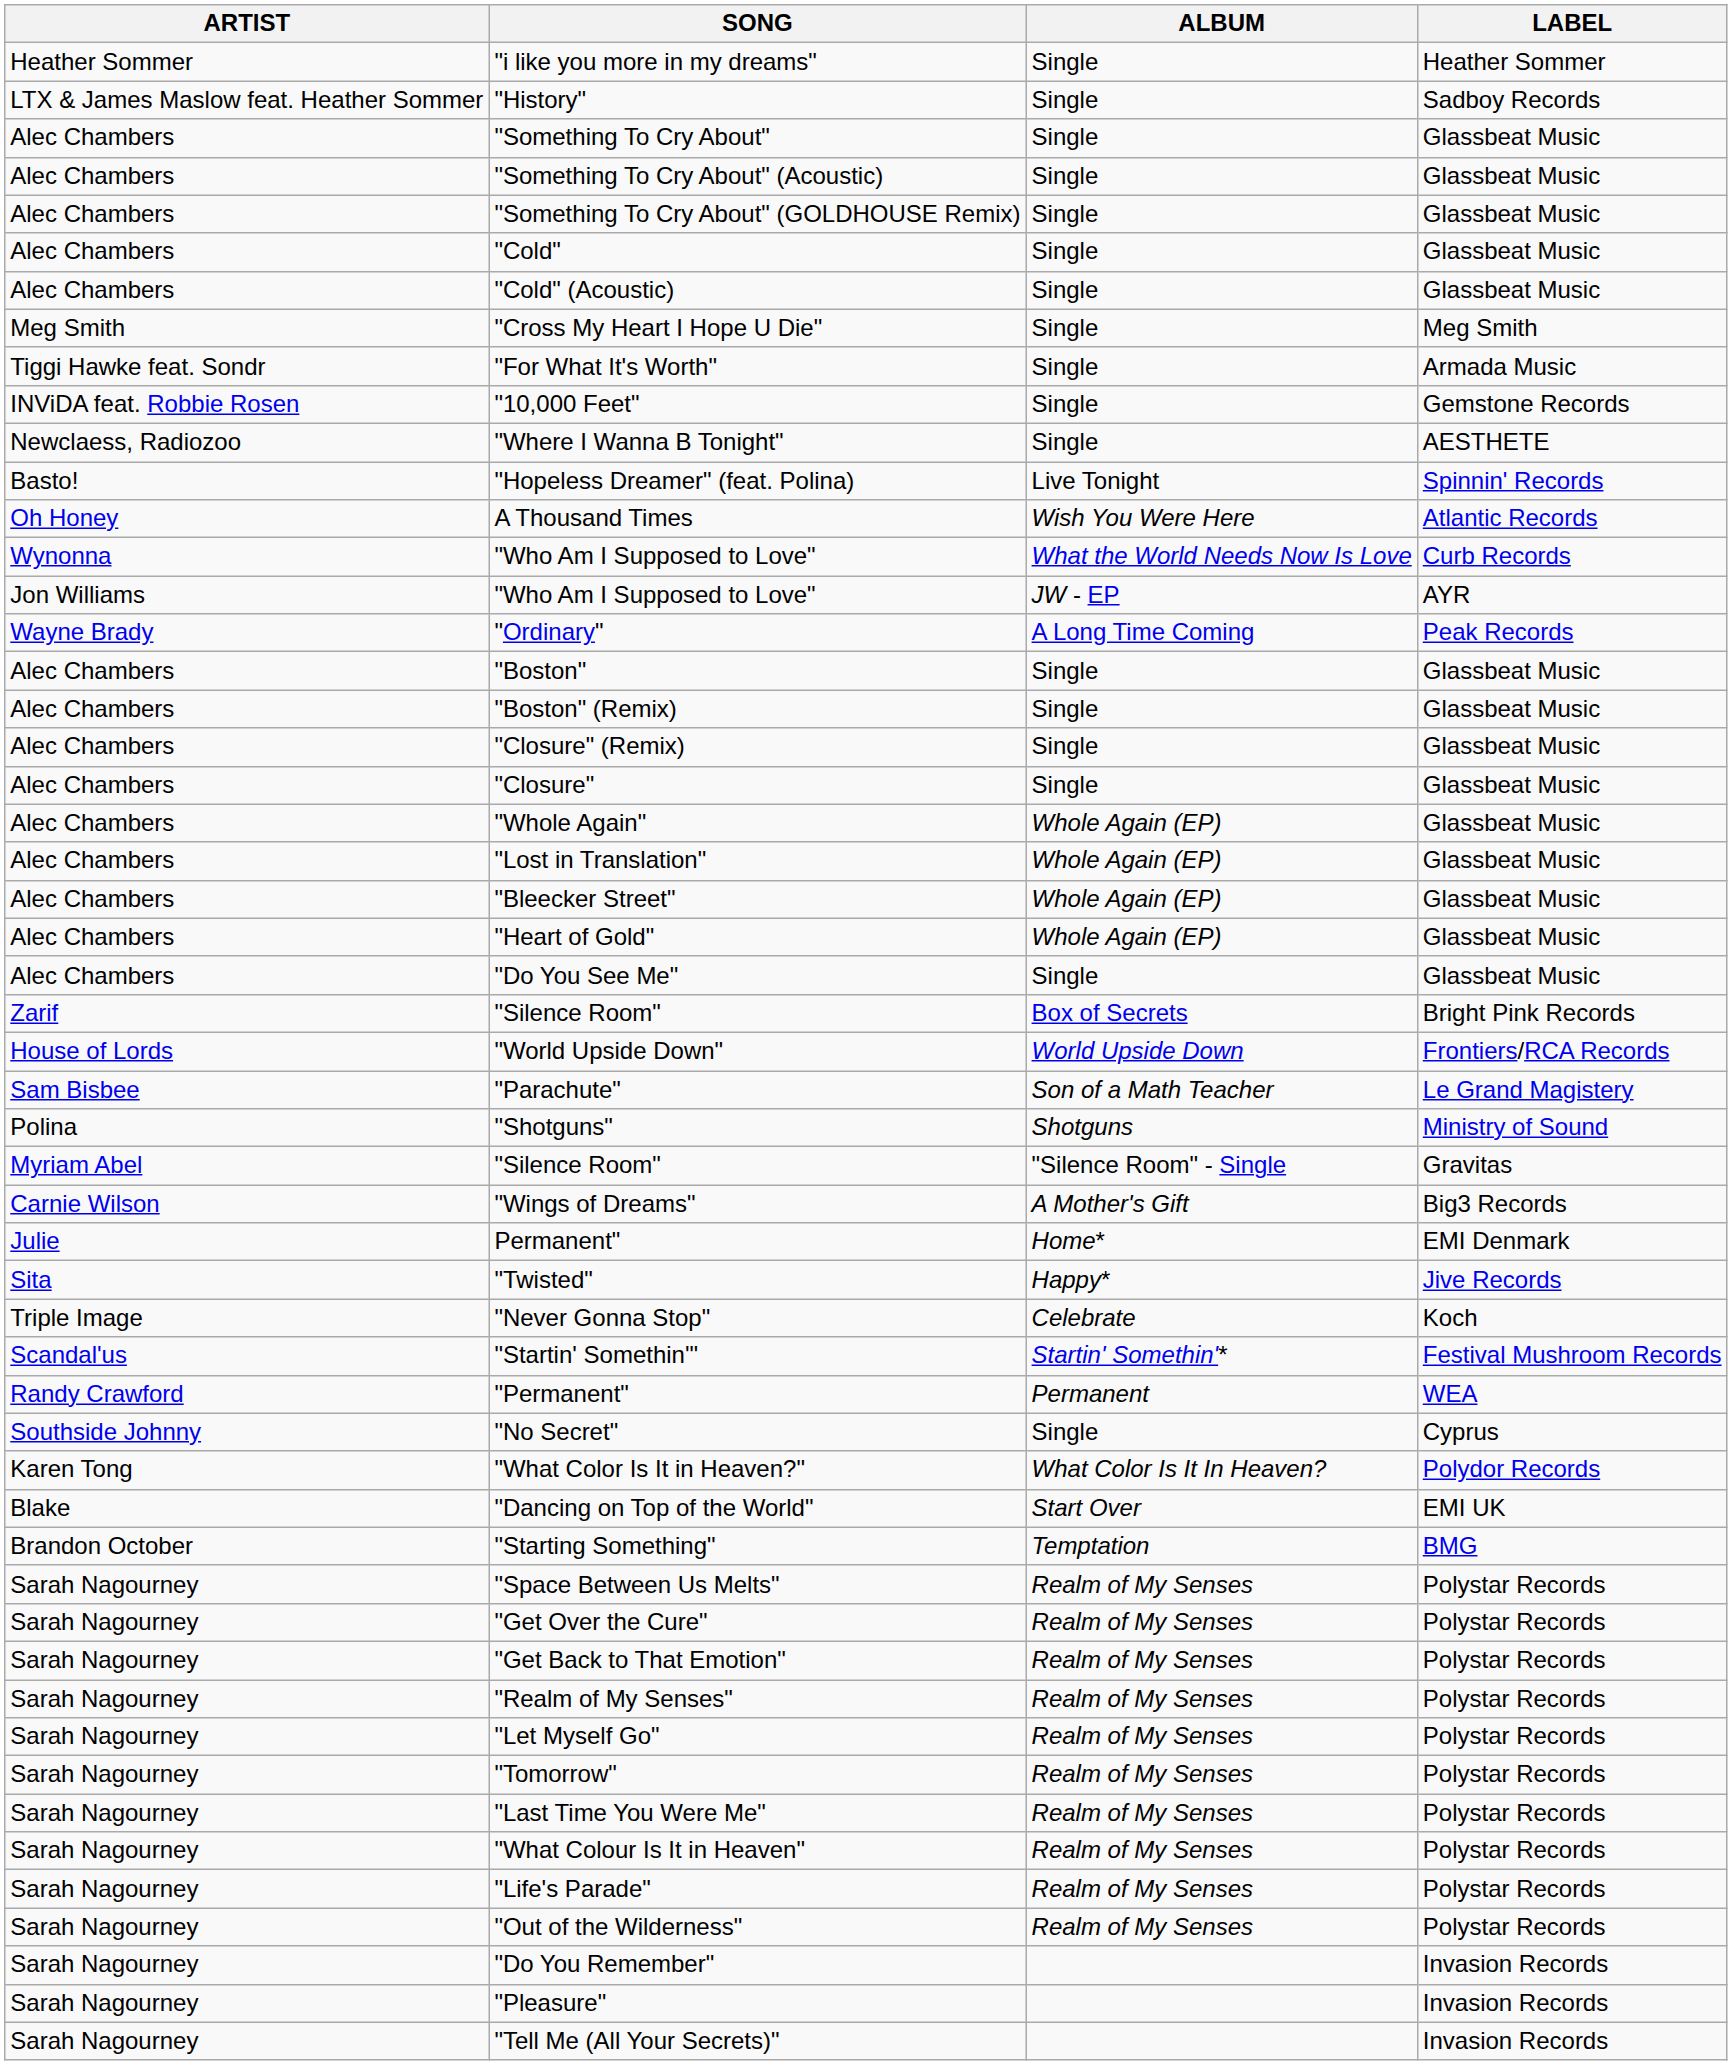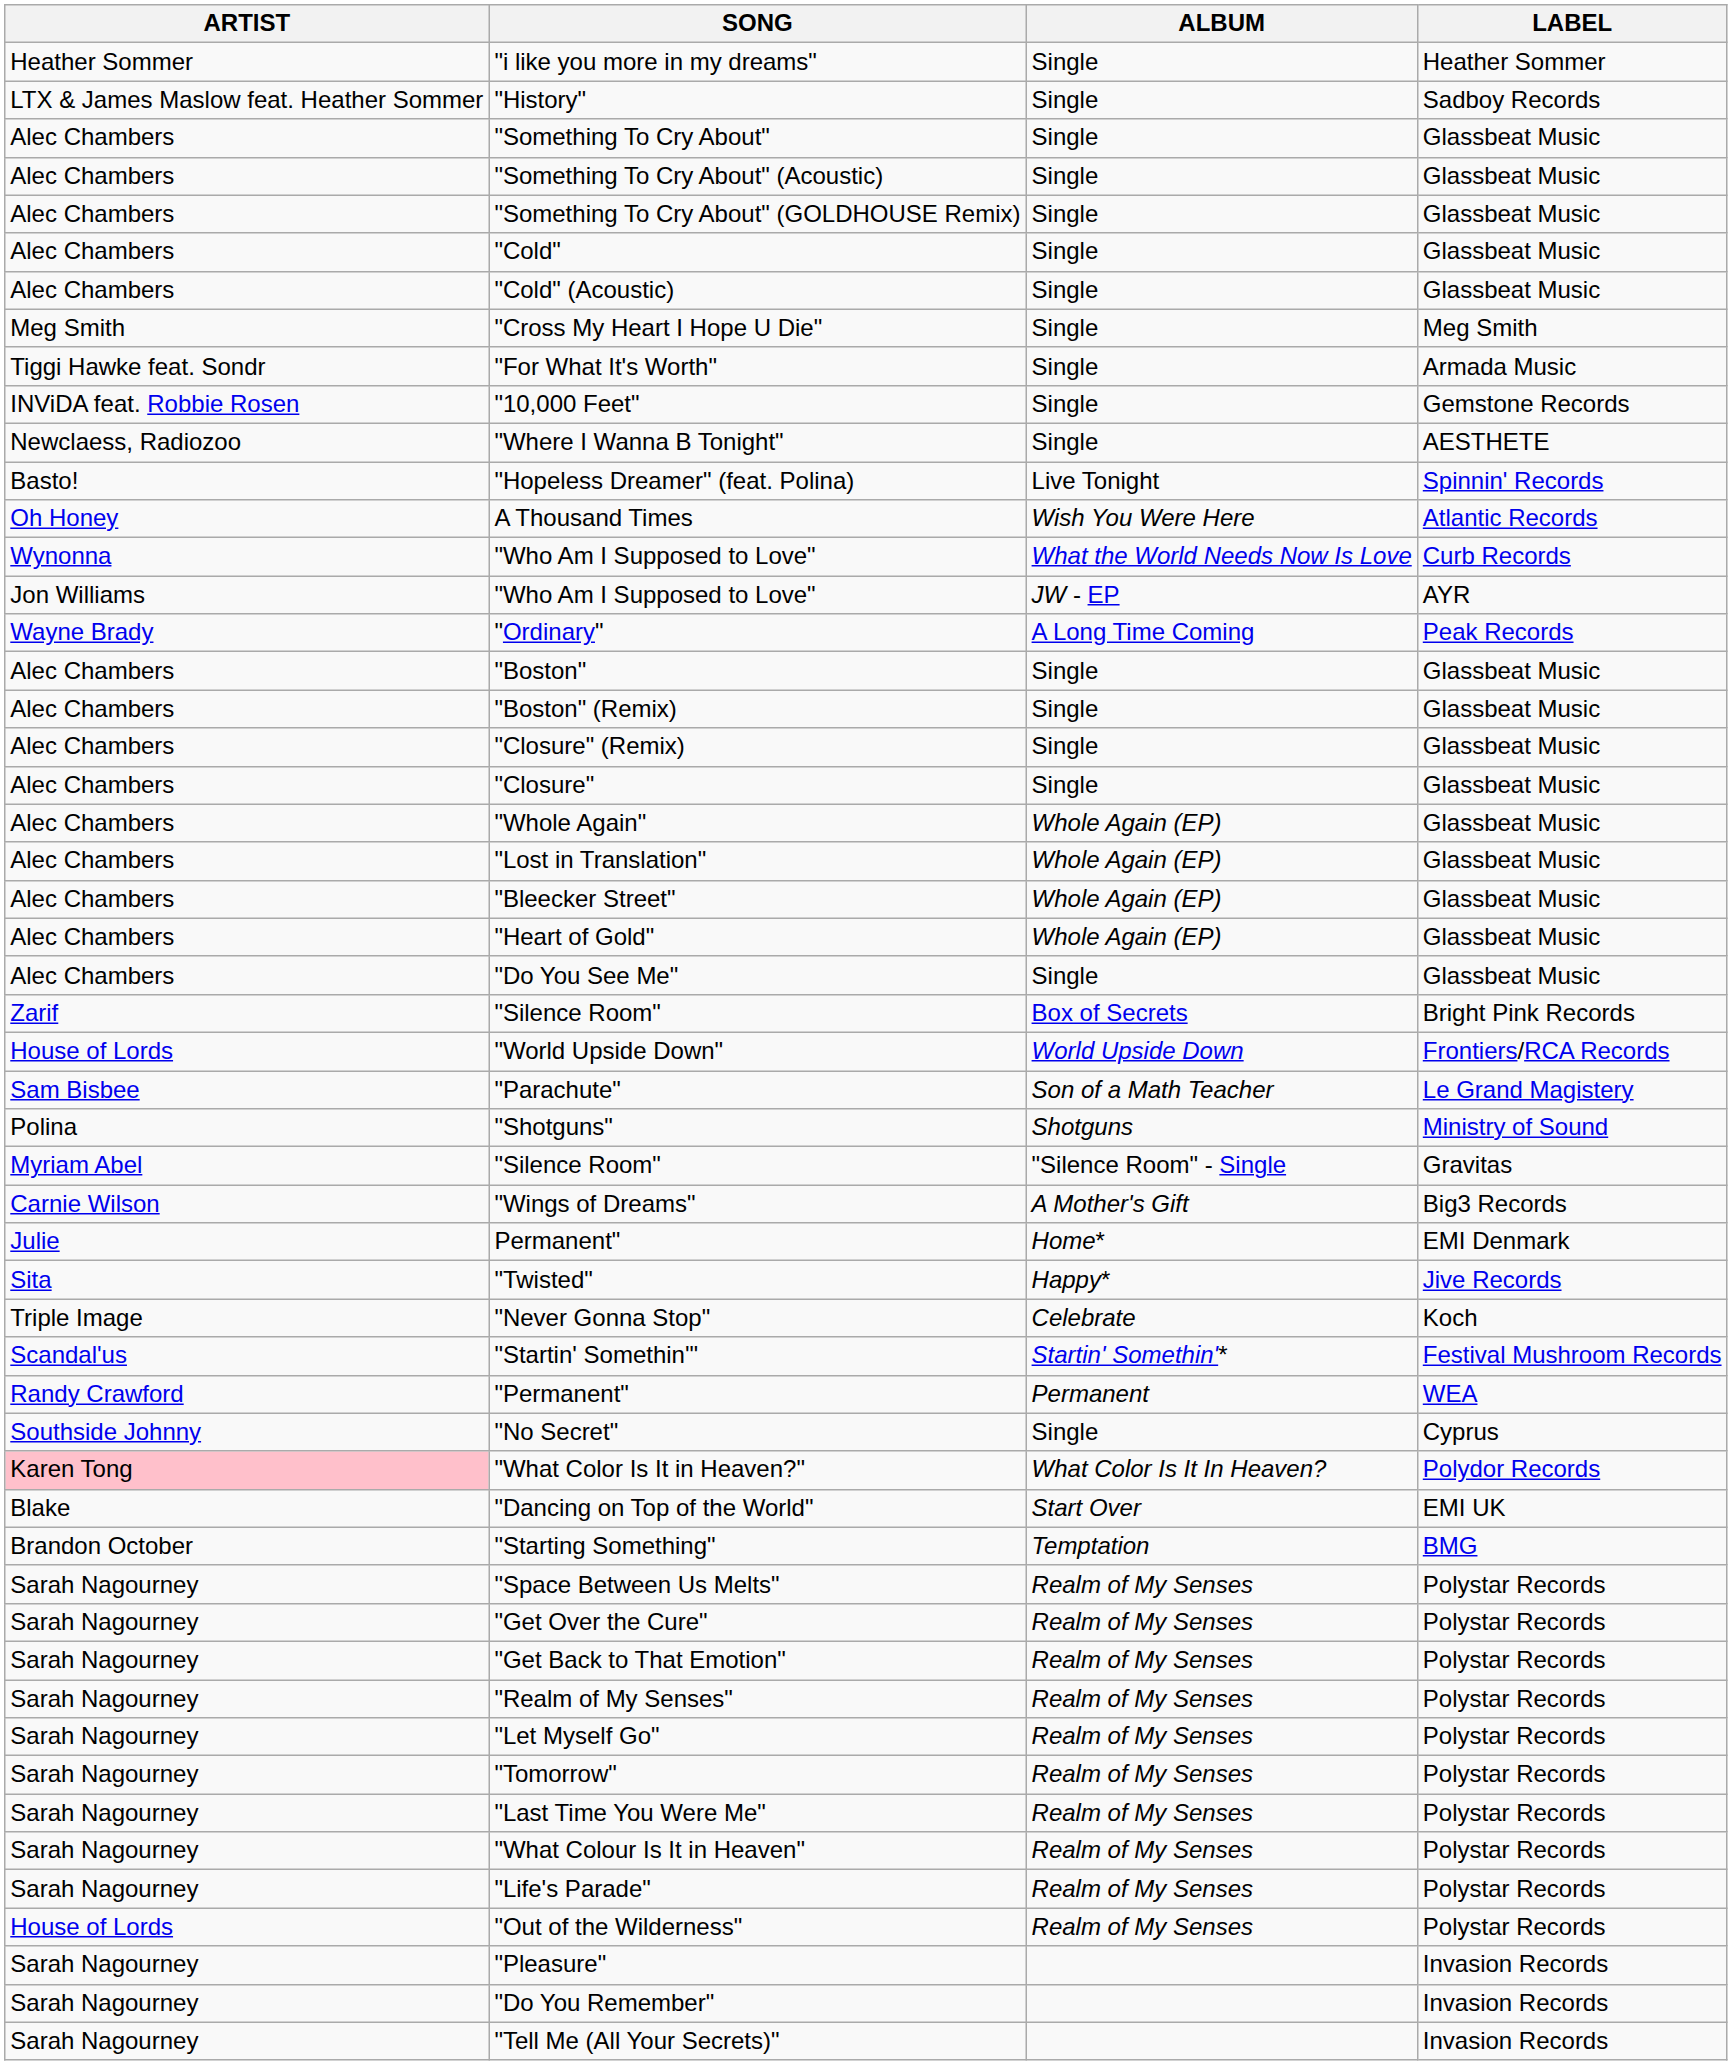"What Color Is It in Heaven?" | ARTIST: no background -> pink background
"Out of the Wilderness" | ARTIST: Sarah Nagourney -> House of Lords
rows swapped: "Pleasure" <-> "Do You Remember"
